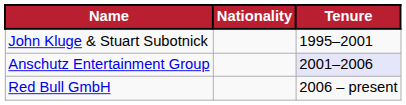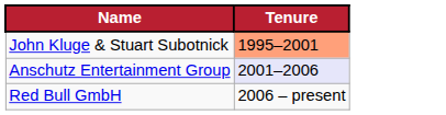- column: Nationality
John Kluge & Stuart Subotnick | Tenure: no background -> lightsalmon background
